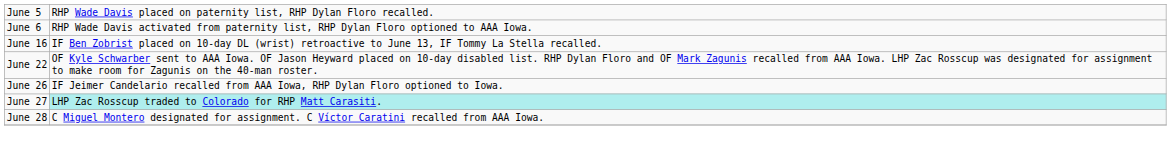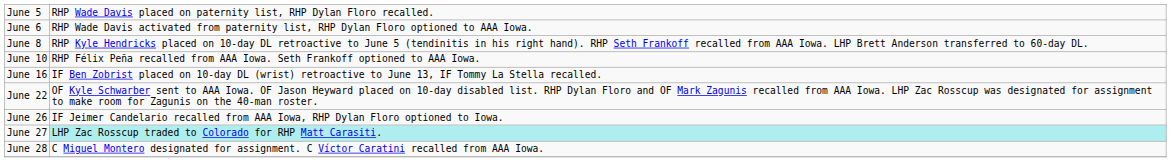+ row: June 8 | RHP Kyle Hendricks placed on 10-day DL retroactive to June 5 (tendinitis in his right hand). RHP Seth Frankoff recalled from AAA Iowa. LHP Brett Anderson transferred to 60-day DL.
+ row: June 10 | RHP Félix Peña recalled from AAA Iowa. Seth Frankoff optioned to AAA Iowa.
